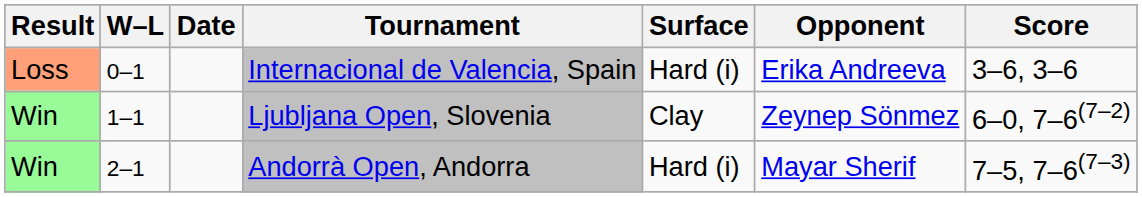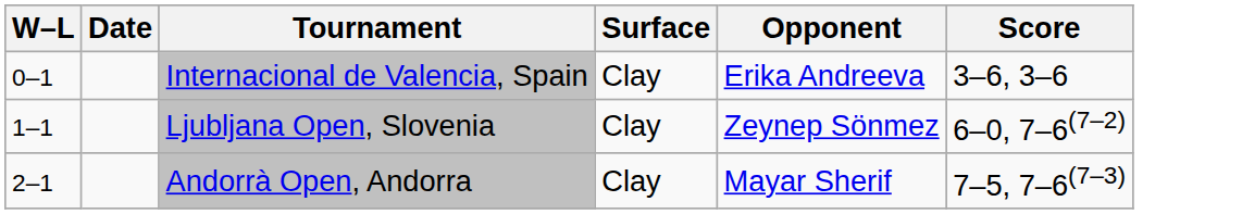- column: Result | Loss | Win | Win
Internacional de Valencia, Spain | Surface: Hard (i) -> Clay
Andorrà Open, Andorra | Surface: Hard (i) -> Clay
